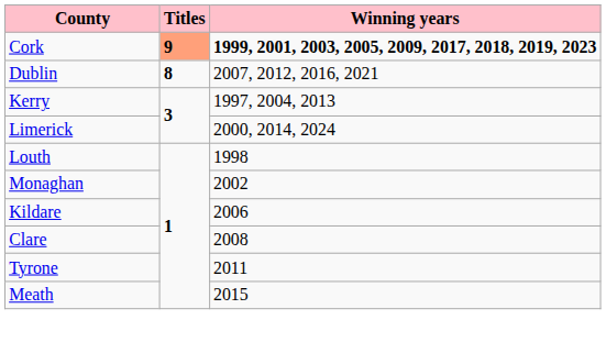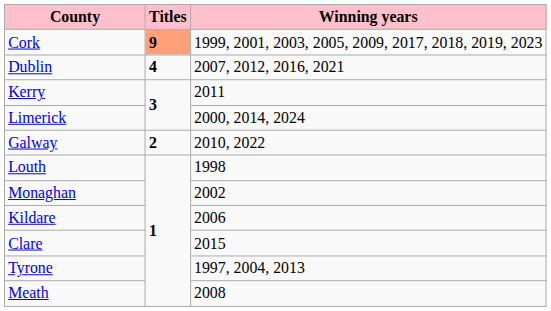Cork | Winning years: bold -> normal
Dublin | Titles: 8 -> 4
Kerry | Winning years: 1997, 2004, 2013 -> 2011
+ row: Galway | 2 | 2010, 2022
Clare | Winning years: 2008 -> 2015
Tyrone | Winning years: 2011 -> 1997, 2004, 2013
Meath | Winning years: 2015 -> 2008
